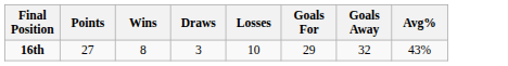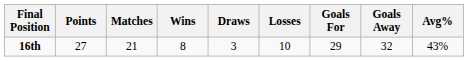+ column: Matches | 21
